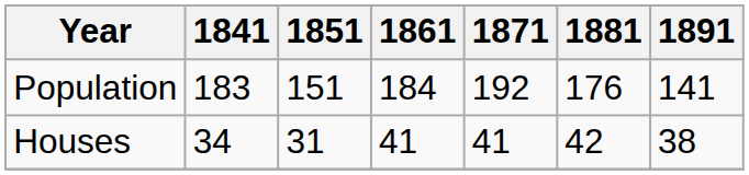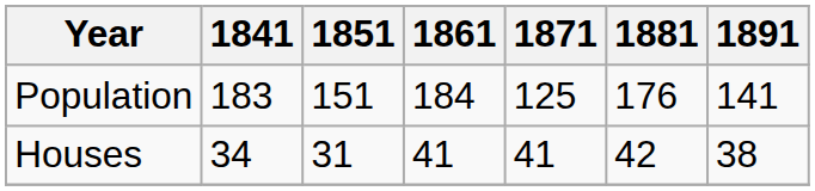Population | 1871: 192 -> 125
